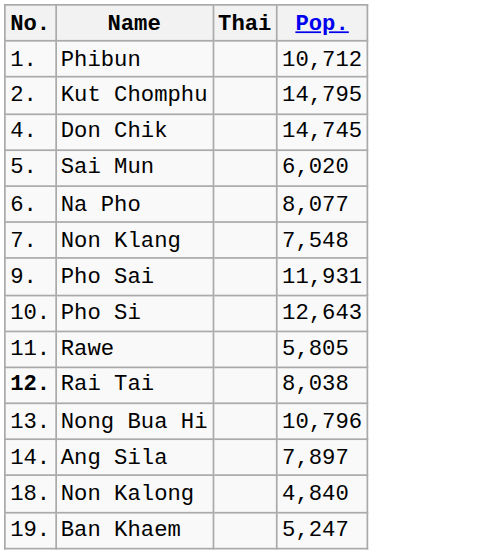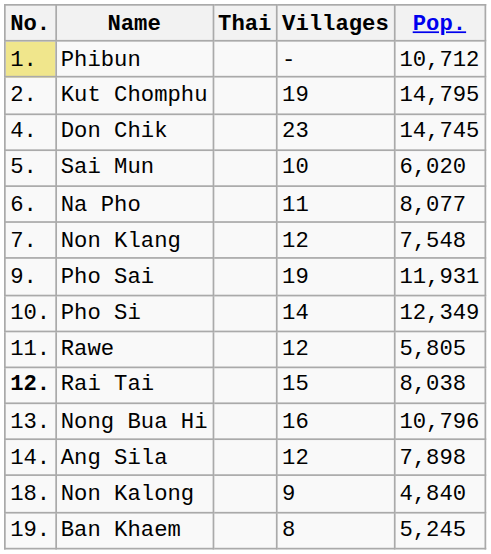+ column: Villages | - | 19 | 23 | 10 | 11 | 12 | 19 | 14 | 12 | 15 | 16 | 12 | 9 | 8
Phibun | No.: no background -> khaki background
Pho Si | Pop.: 12,643 -> 12,349
Ang Sila | Pop.: 7,897 -> 7,898
Ban Khaem | Pop.: 5,247 -> 5,245
